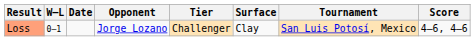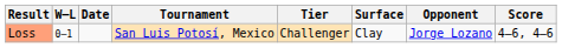columns swapped: Tournament <-> Opponent
